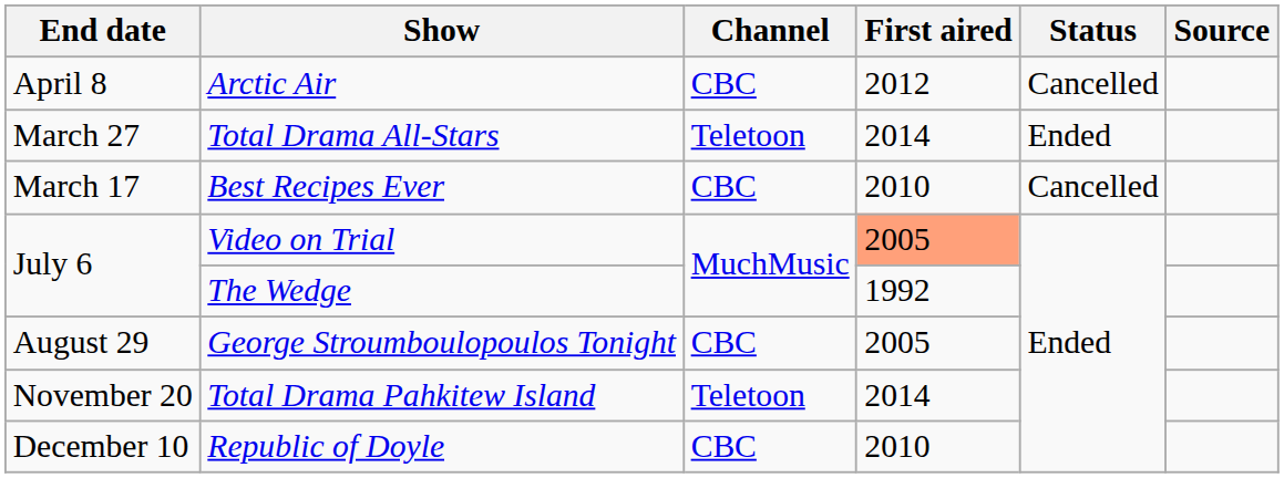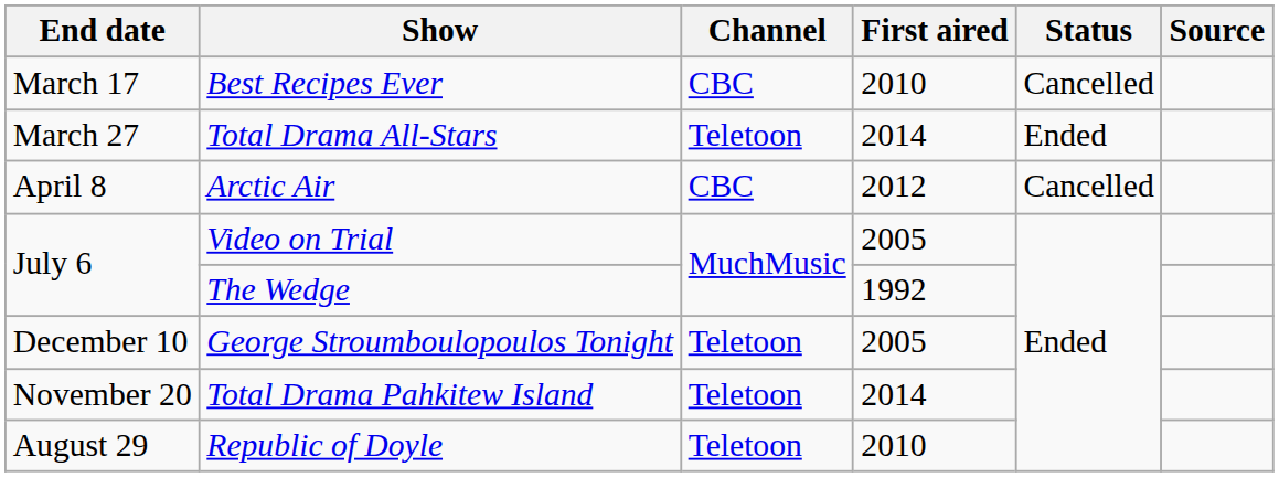rows swapped: Best Recipes Ever <-> Arctic Air
Video on Trial | First aired: lightsalmon background -> no background
George Stroumboulopoulos Tonight | End date: August 29 -> December 10
George Stroumboulopoulos Tonight | Channel: CBC -> Teletoon
Republic of Doyle | End date: December 10 -> August 29
Republic of Doyle | Channel: CBC -> Teletoon
